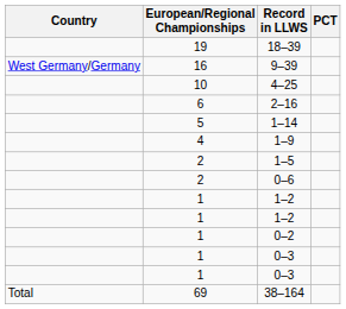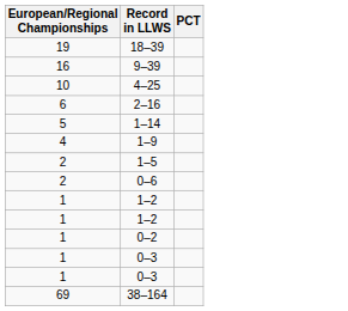- column: Country | West Germany/Germany | Total
